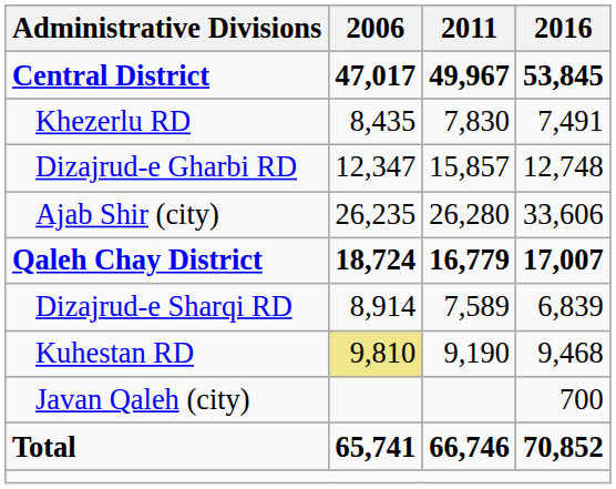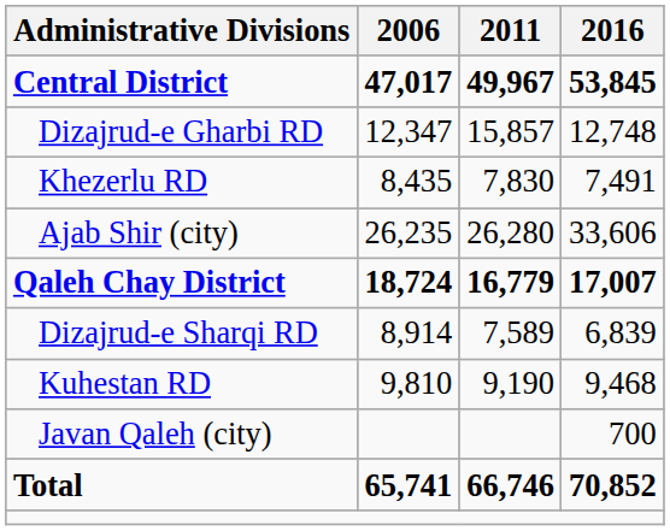rows swapped: Dizajrud-e Gharbi RD <-> Khezerlu RD
Kuhestan RD | 2006: khaki background -> no background
